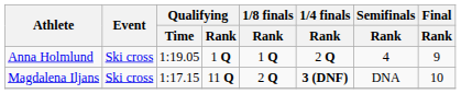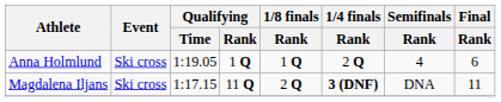Anna Holmlund | Final / Rank: 9 -> 6
Magdalena Iljans | Final / Rank: 10 -> 11
